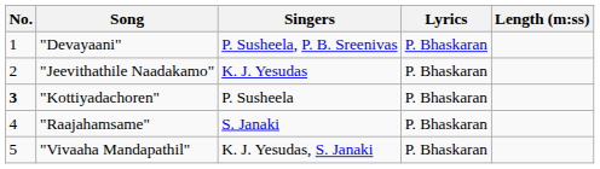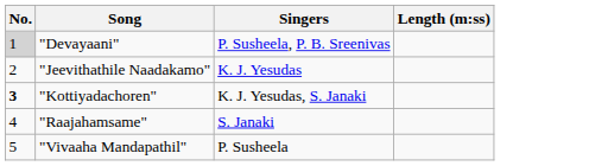- column: Lyrics | P. Bhaskaran | P. Bhaskaran | P. Bhaskaran | P. Bhaskaran | P. Bhaskaran
"Devayaani" | No.: no background -> lightgrey background
"Kottiyadachoren" | Singers: P. Susheela -> K. J. Yesudas, S. Janaki
"Vivaaha Mandapathil" | Singers: K. J. Yesudas, S. Janaki -> P. Susheela
